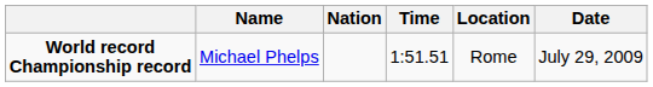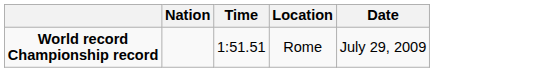- column: Name | Michael Phelps
